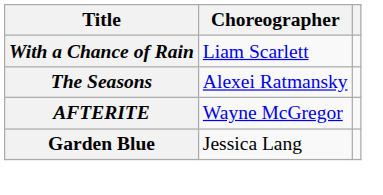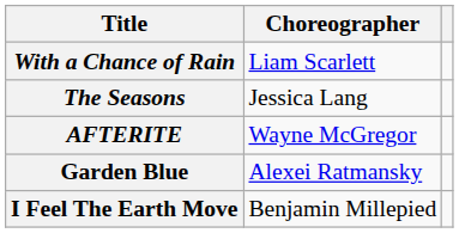The Seasons | Choreographer: Alexei Ratmansky -> Jessica Lang
Garden Blue | Choreographer: Jessica Lang -> Alexei Ratmansky
+ row: I Feel The Earth Move | Benjamin Millepied
